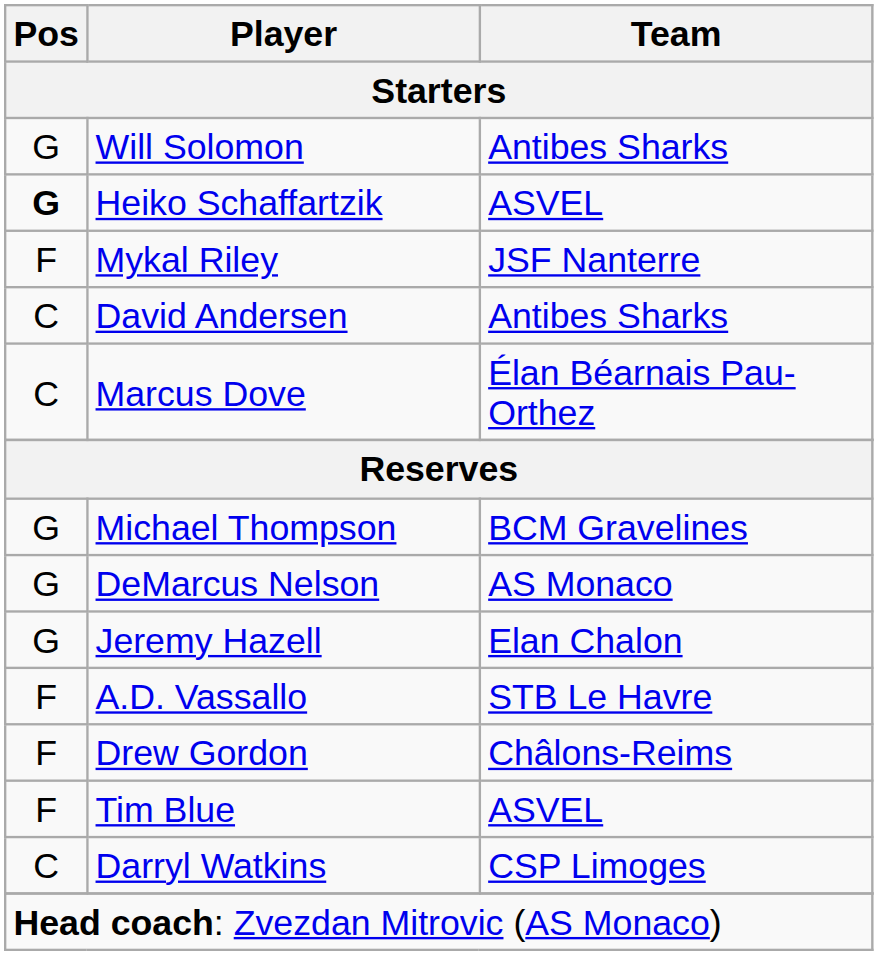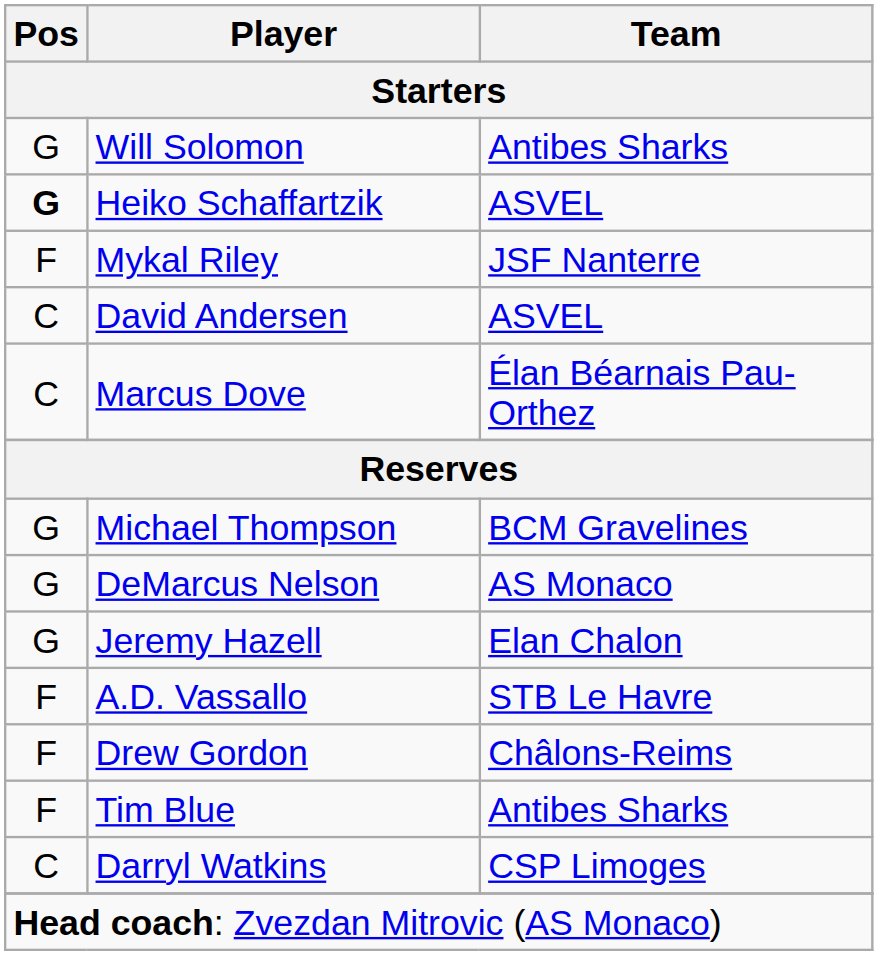David Andersen | Team: Antibes Sharks -> ASVEL
Tim Blue | Team: ASVEL -> Antibes Sharks
